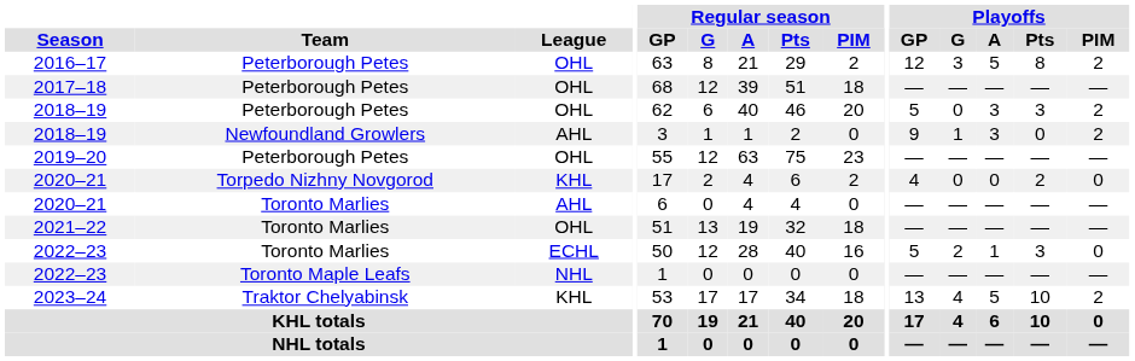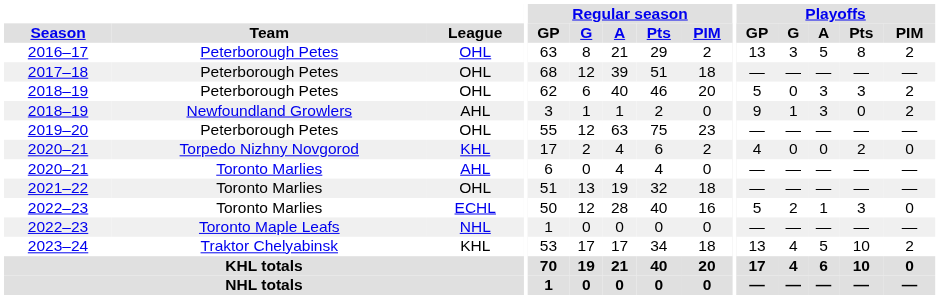2016–17 | Playoffs / GP: 12 -> 13
